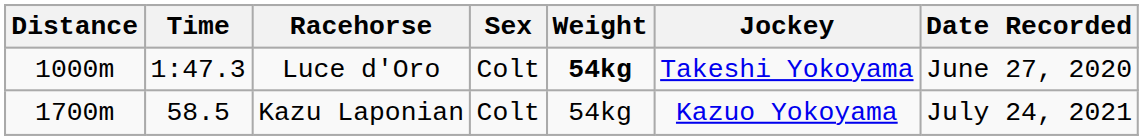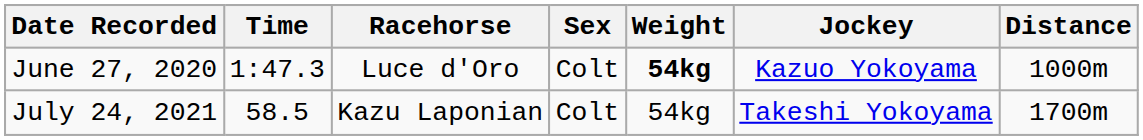columns swapped: Distance <-> Date Recorded
Luce d'Oro | Jockey: Takeshi Yokoyama -> Kazuo Yokoyama
Kazu Laponian | Jockey: Kazuo Yokoyama -> Takeshi Yokoyama
